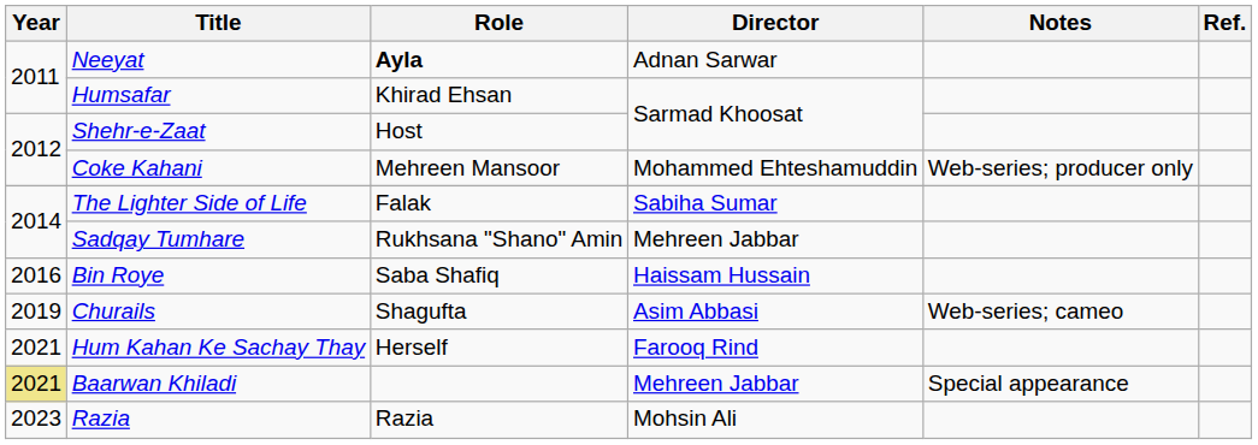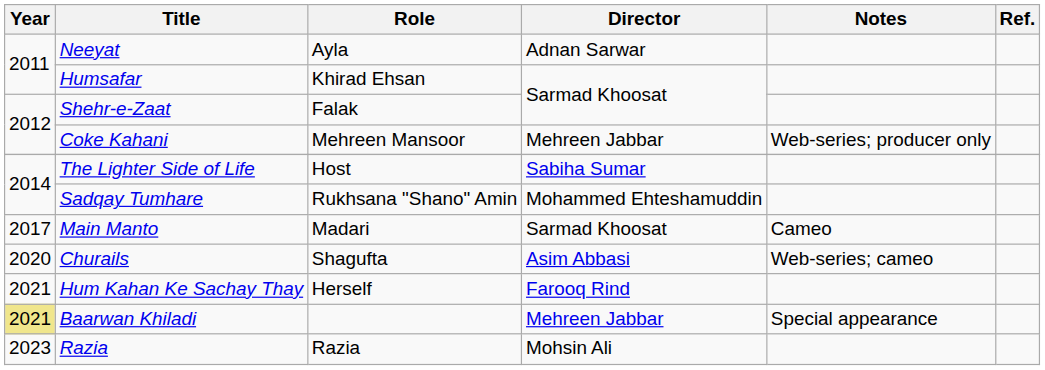Neeyat | Role: bold -> normal
Shehr-e-Zaat | Role: Host -> Falak
Coke Kahani | Director: Mohammed Ehteshamuddin -> Mehreen Jabbar
The Lighter Side of Life | Role: Falak -> Host
Sadqay Tumhare | Director: Mehreen Jabbar -> Mohammed Ehteshamuddin
- row: 2016 | Bin Roye | Saba Shafiq | Haissam Hussain
+ row: 2017 | Main Manto | Madari | Sarmad Khoosat | Cameo
Churails | Year: 2019 -> 2020
